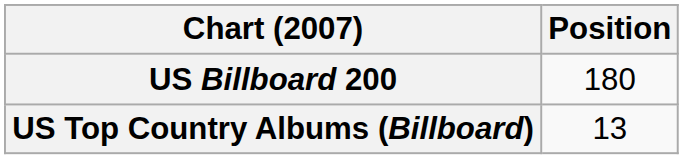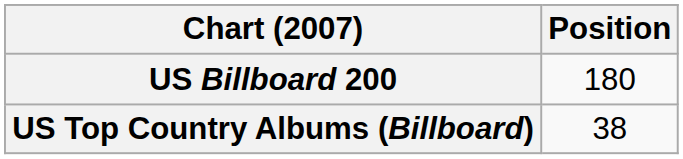US Top Country Albums (Billboard) | Position: 13 -> 38
